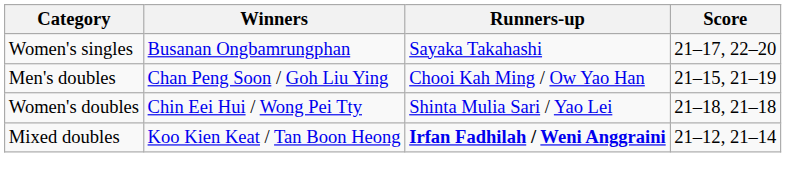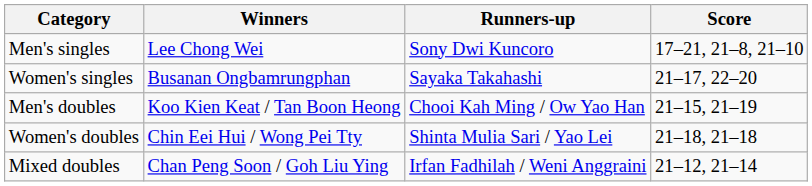+ row: Men's singles | Lee Chong Wei | Sony Dwi Kuncoro | 17–21, 21–8, 21–10
Men's doubles | Winners: Chan Peng Soon / Goh Liu Ying -> Koo Kien Keat / Tan Boon Heong
Mixed doubles | Winners: Koo Kien Keat / Tan Boon Heong -> Chan Peng Soon / Goh Liu Ying
Mixed doubles | Runners-up: bold -> normal
